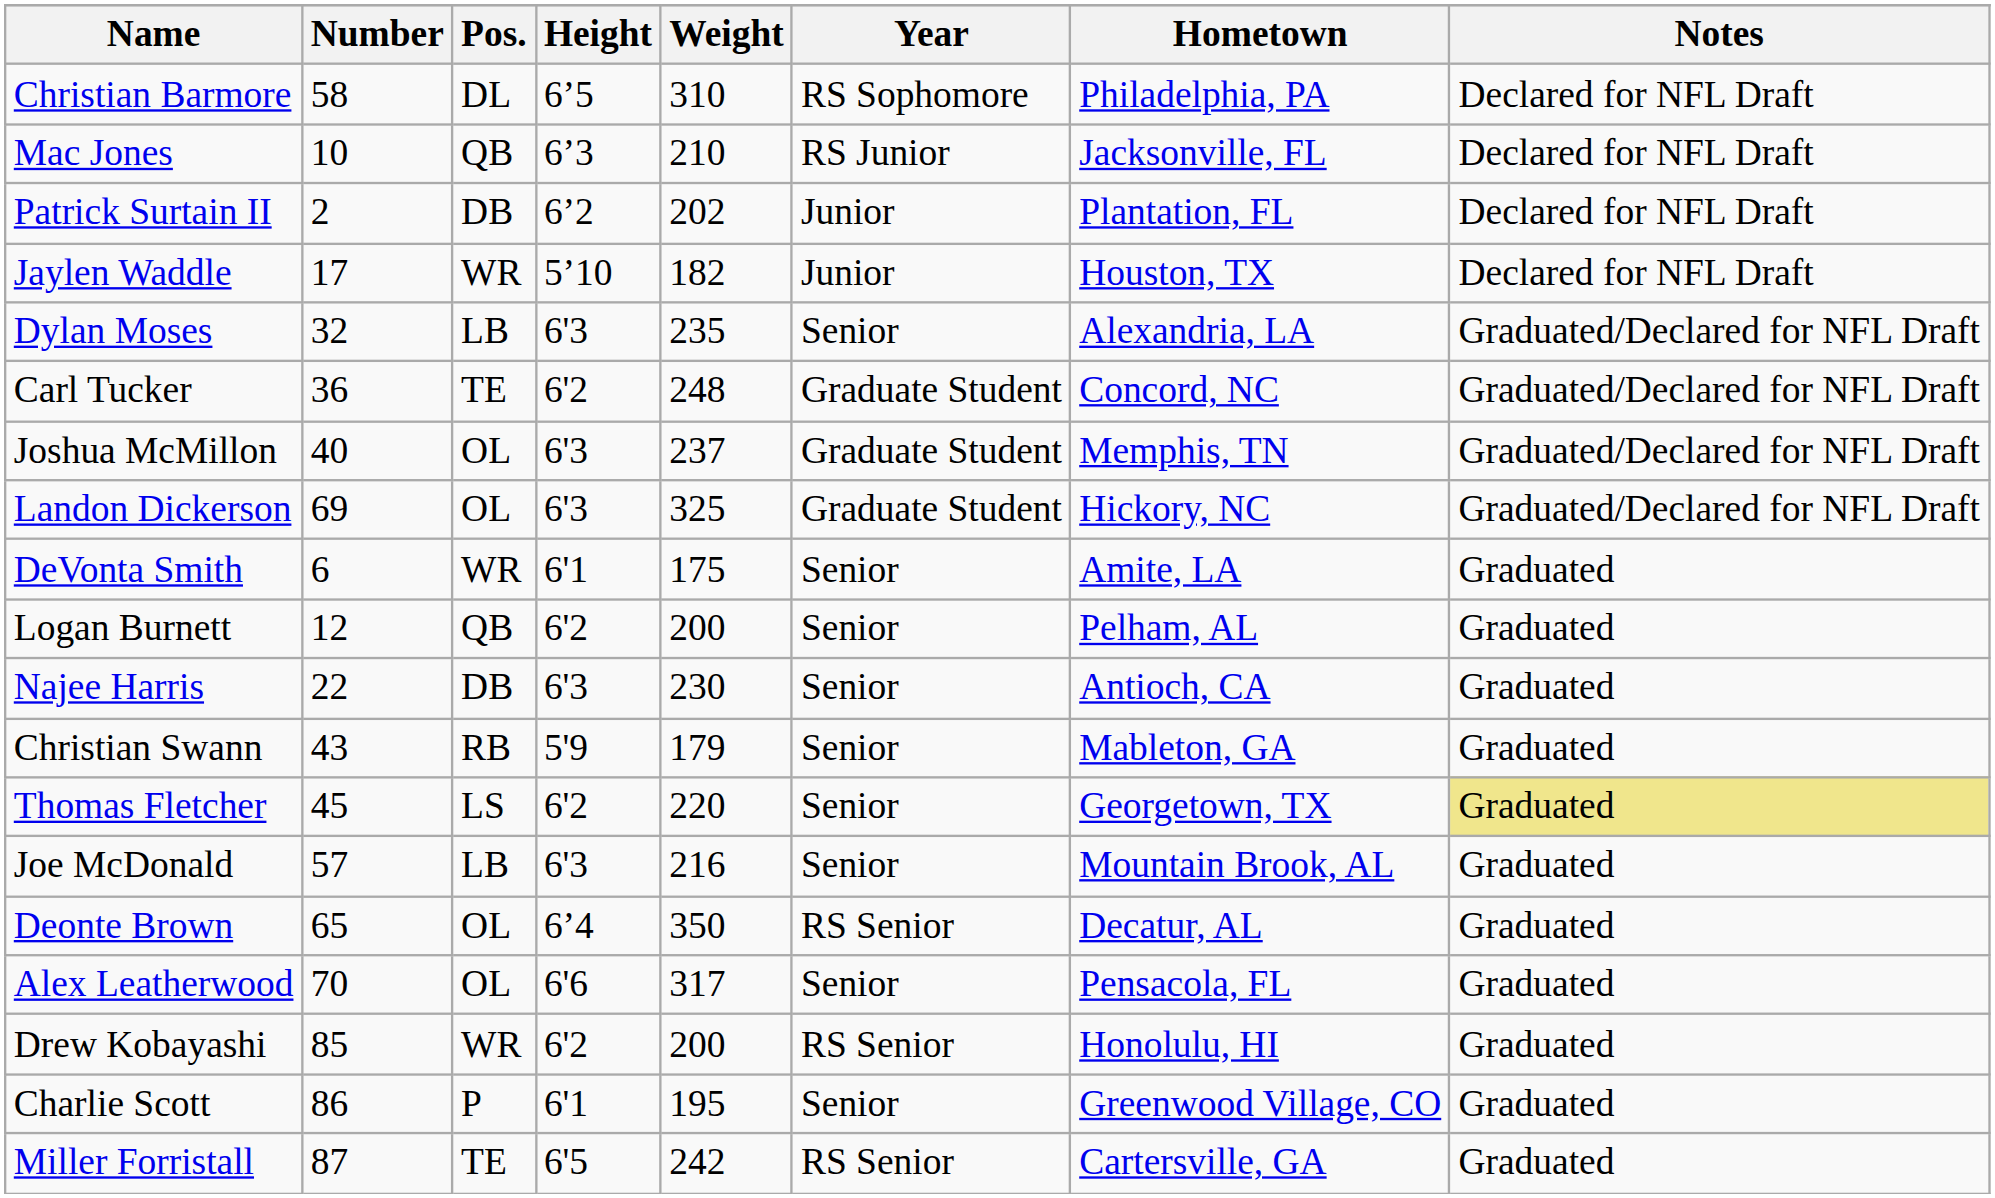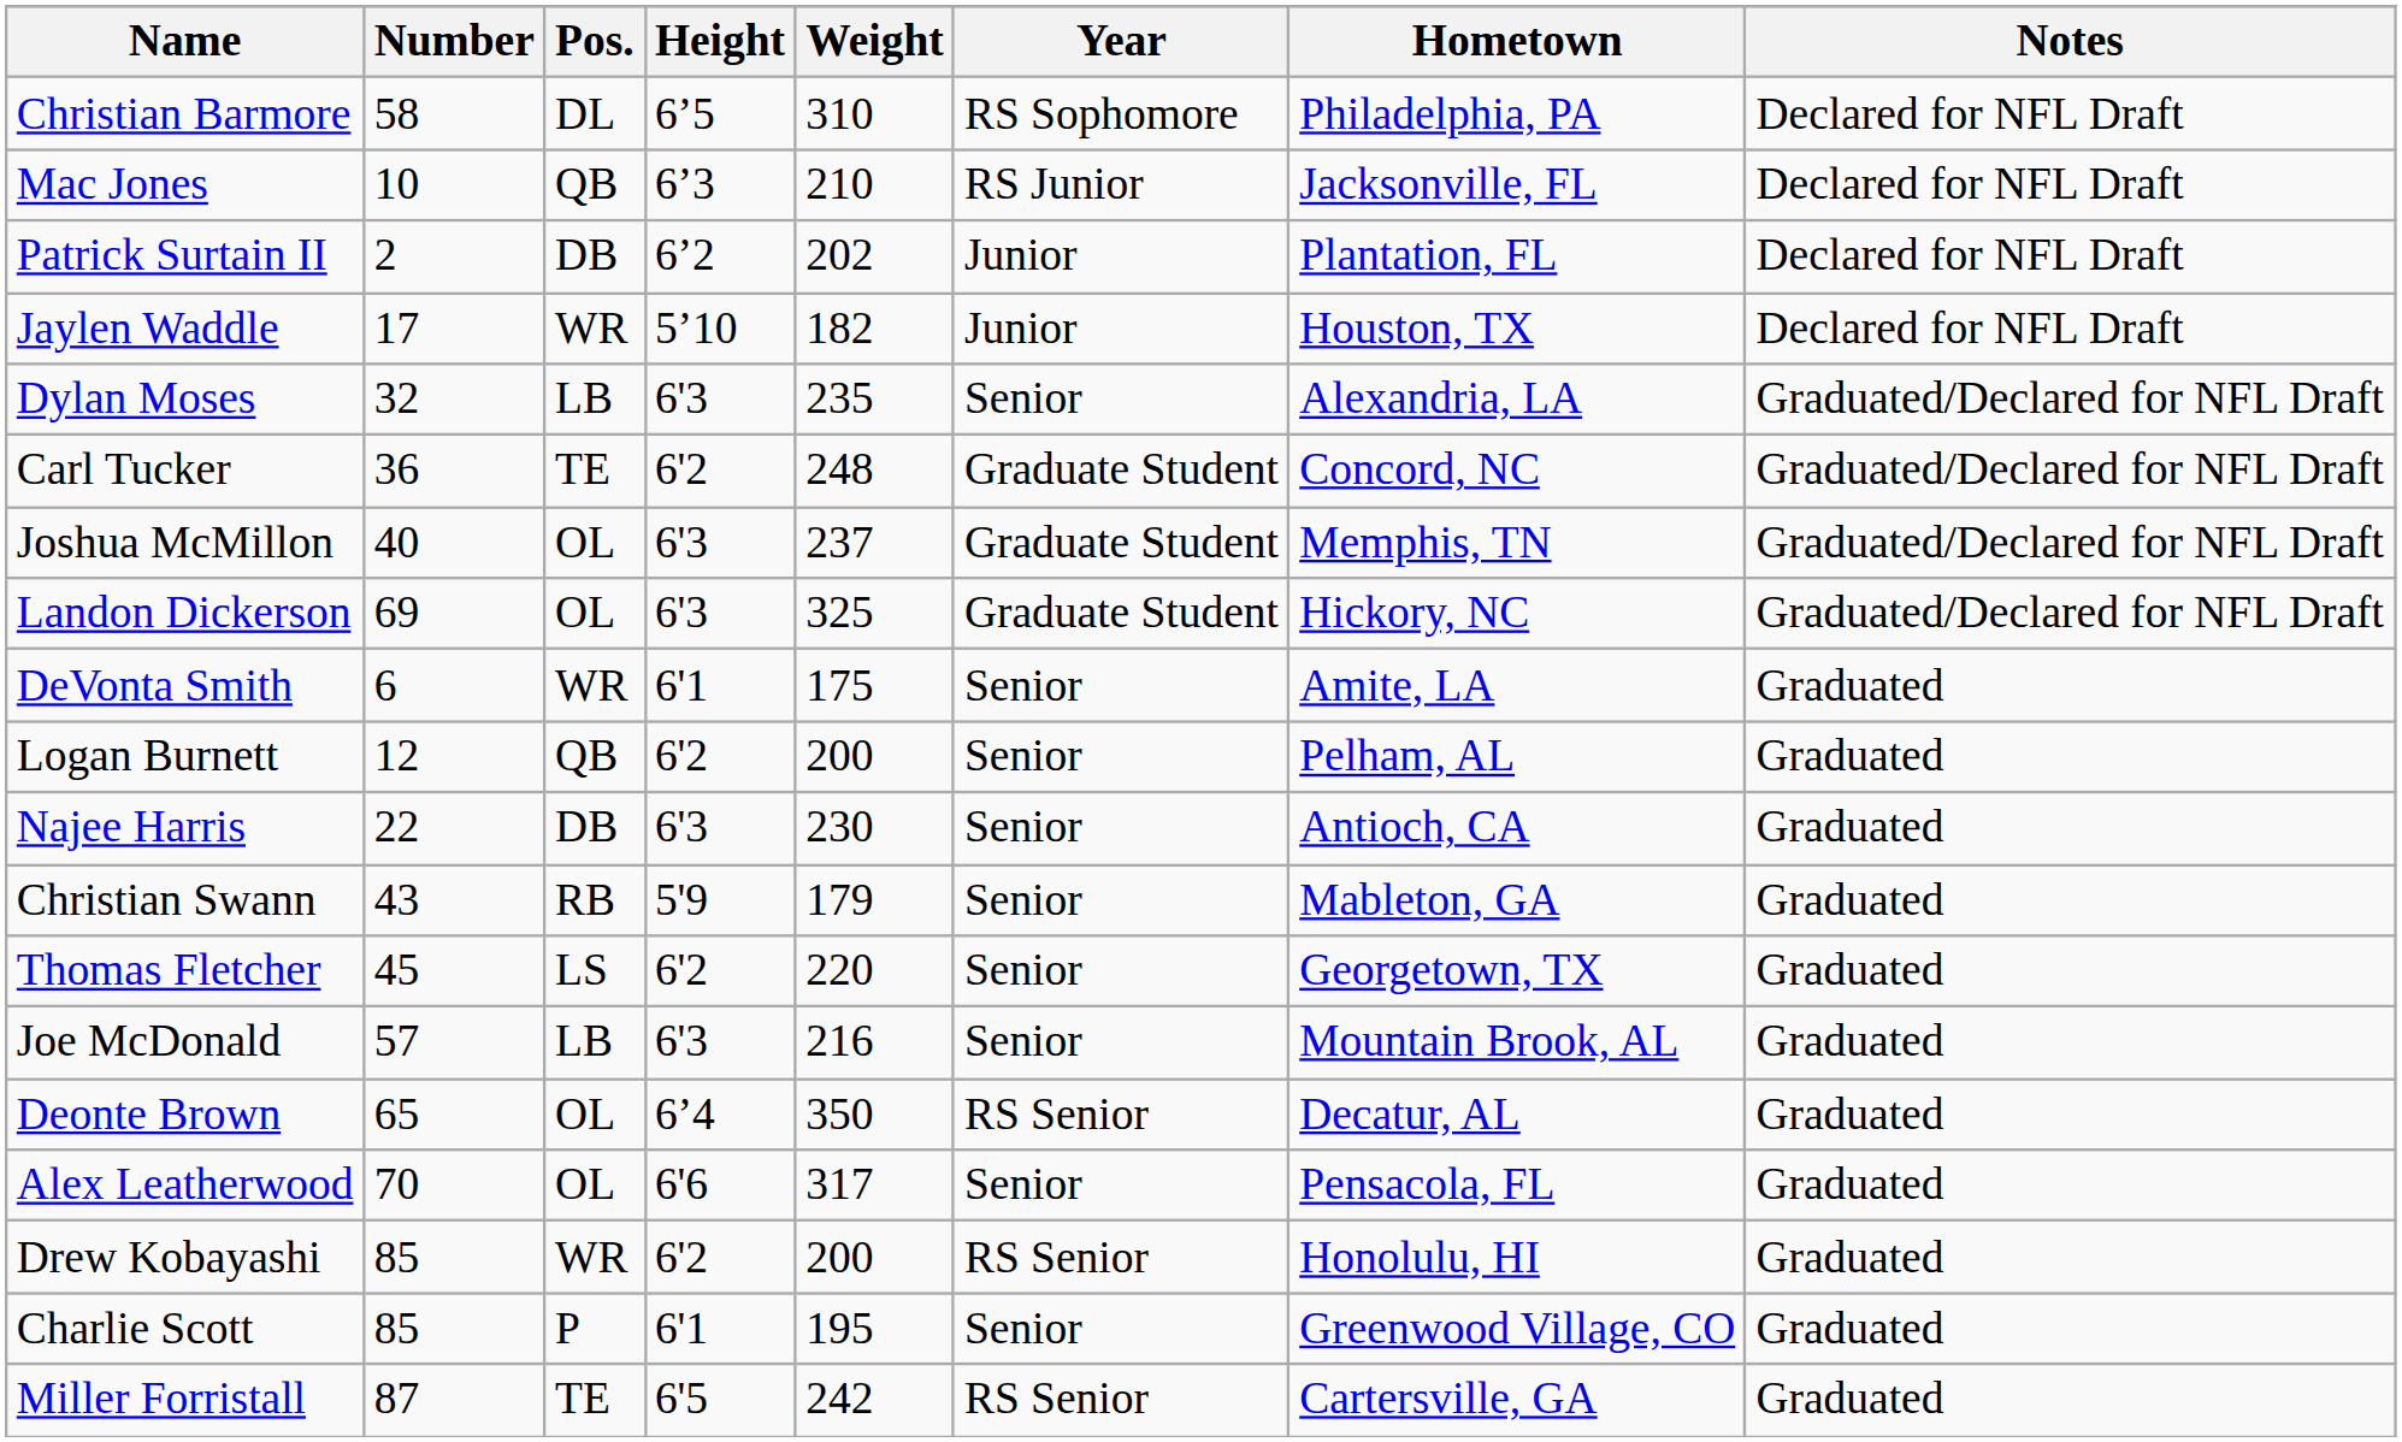Thomas Fletcher | Notes: khaki background -> no background
Charlie Scott | Number: 86 -> 85
